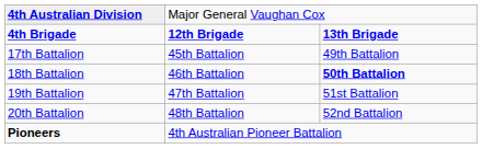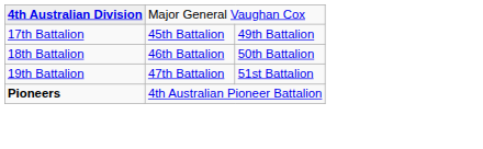- row: 4th Brigade | 12th Brigade | 13th Brigade
18th Battalion | column 3: bold -> normal
- row: 20th Battalion | 48th Battalion | 52nd Battalion
